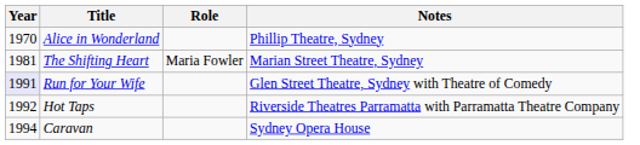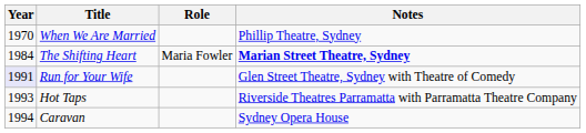+ row: 1970 | When We Are Married | Phillip Theatre, Sydney
- row: 1970 | Alice in Wonderland | Phillip Theatre, Sydney
The Shifting Heart | Year: 1981 -> 1984
The Shifting Heart | Notes: normal -> bold
Hot Taps | Year: 1992 -> 1993
